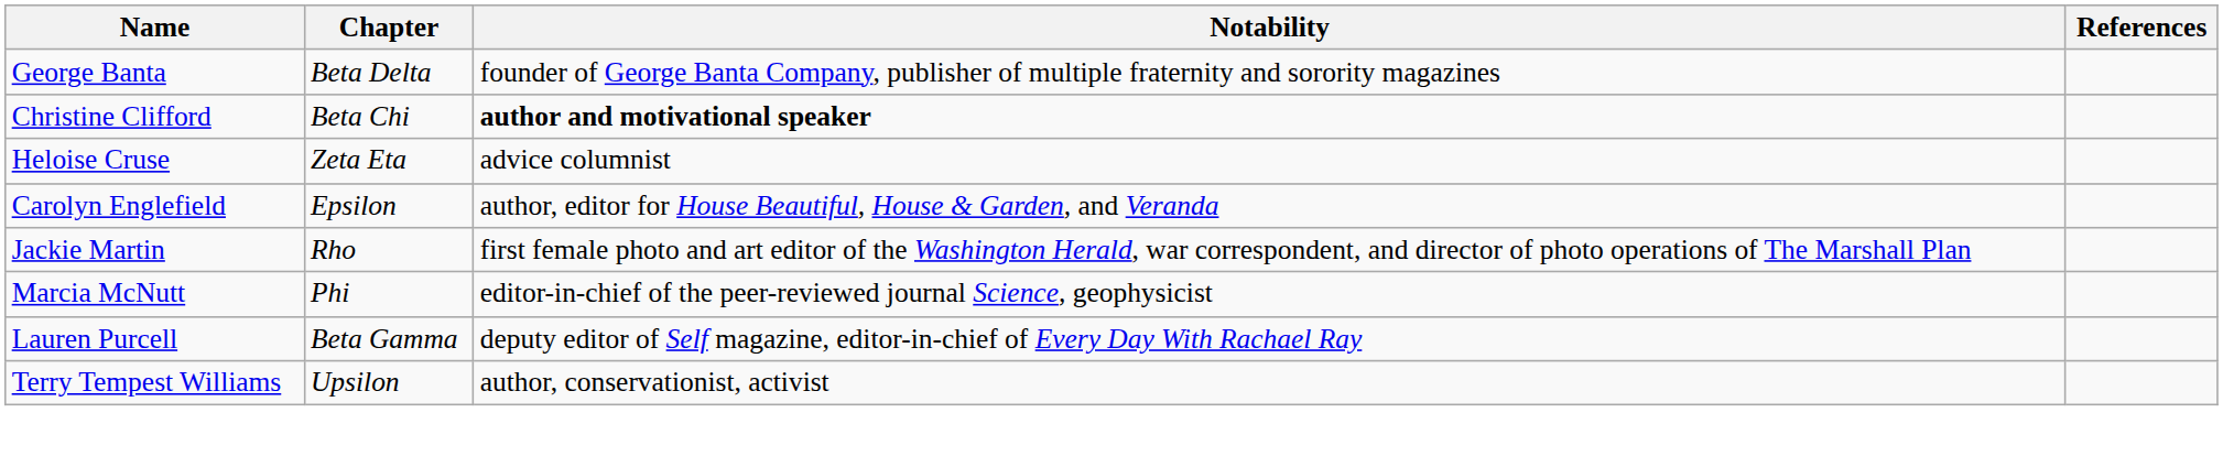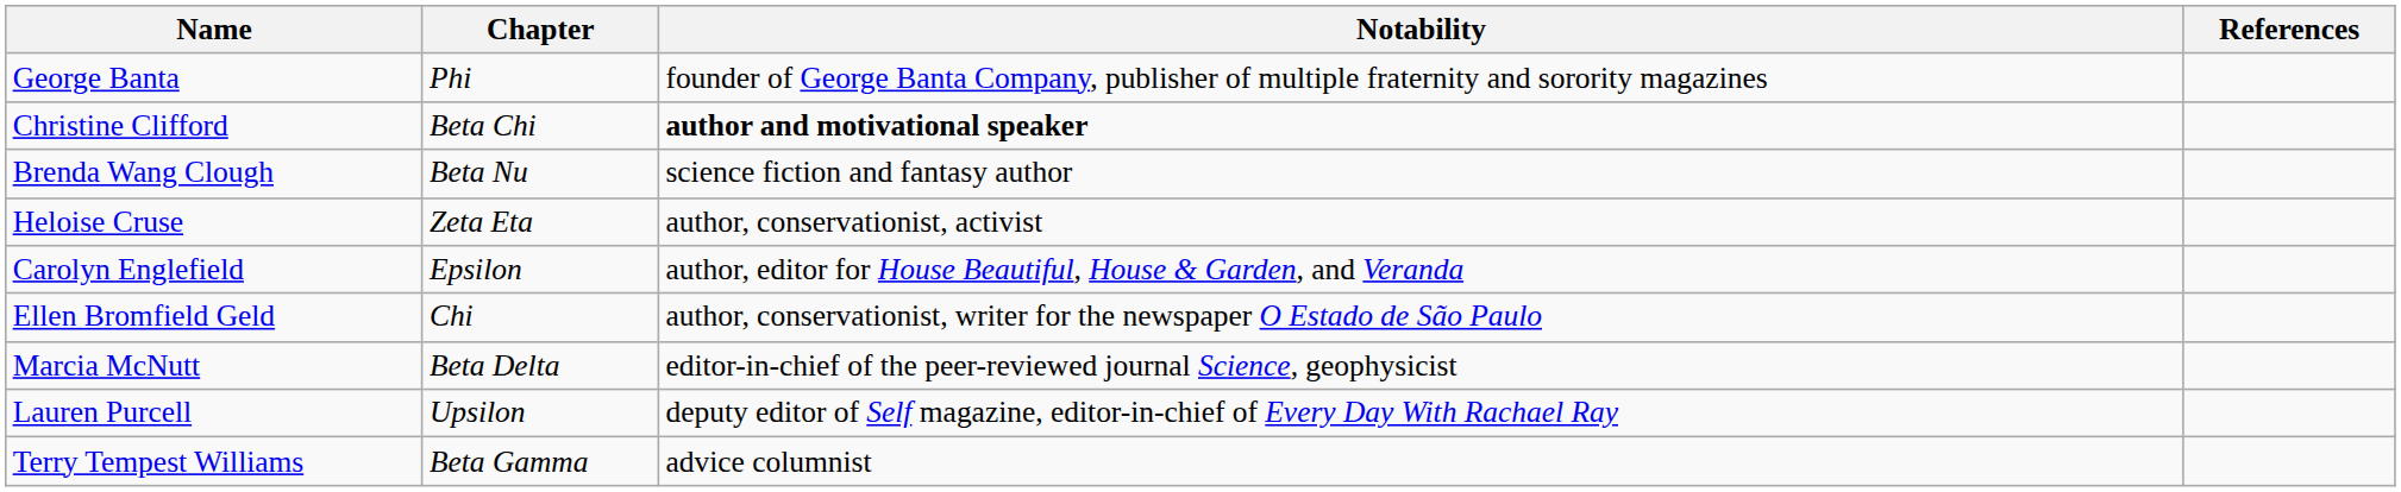George Banta | Chapter: Beta Delta -> Phi
+ row: Brenda Wang Clough | Beta Nu | science fiction and fantasy author
Heloise Cruse | Notability: advice columnist -> author, conservationist, activist
+ row: Ellen Bromfield Geld | Chi | author, conservationist, writer for the newspaper O Estado de São Paulo
- row: Jackie Martin | Rho | first female photo and art editor of the Washington Herald, war correspondent, and director of photo operations of The Marshall Plan
Marcia McNutt | Chapter: Phi -> Beta Delta
Lauren Purcell | Chapter: Beta Gamma -> Upsilon
Terry Tempest Williams | Chapter: Upsilon -> Beta Gamma
Terry Tempest Williams | Notability: author, conservationist, activist -> advice columnist
